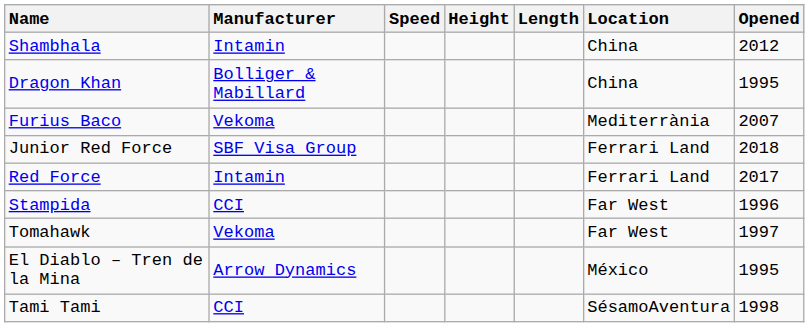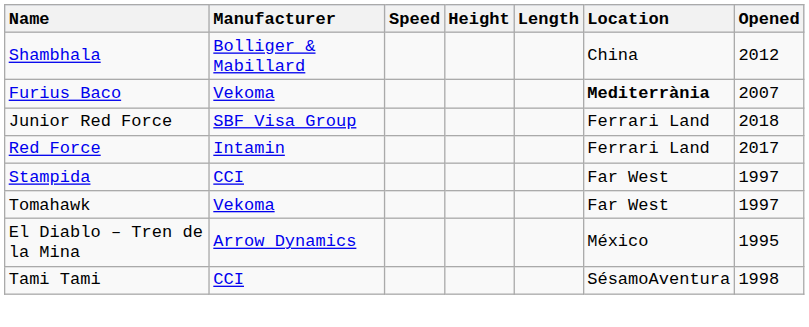Shambhala | Manufacturer: Intamin -> Bolliger & Mabillard
- row: Dragon Khan | Bolliger & Mabillard | China | 1995
Furius Baco | Location: normal -> bold
Stampida | Opened: 1996 -> 1997
